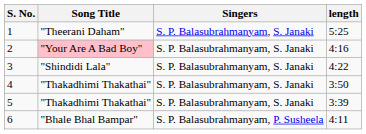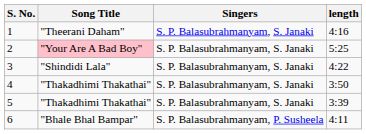1 | length: 5:25 -> 4:16
2 | length: 4:16 -> 5:25
